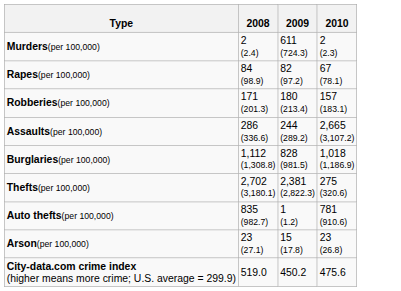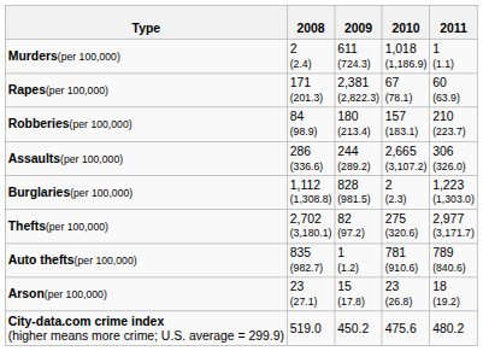+ column: 2011 | 1 (1.1) | 60 (63.9) | 210 (223.7) | 306 (326.0) | 1,223 (1,303.0) | 2,977 (3,171.7) | 789 (840.6) | 18 (19.2) | 480.2
Murders(per 100,000) | 2010: 2 (2.3) -> 1,018 (1,186.9)
Rapes(per 100,000) | 2008: 84 (98.9) -> 171 (201.3)
Rapes(per 100,000) | 2009: 82 (97.2) -> 2,381 (2,822.3)
Robberies(per 100,000) | 2008: 171 (201.3) -> 84 (98.9)
Burglaries(per 100,000) | 2010: 1,018 (1,186.9) -> 2 (2.3)
Thefts(per 100,000) | 2009: 2,381 (2,822.3) -> 82 (97.2)
